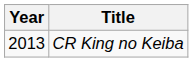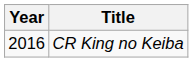CR King no Keiba | Year: 2013 -> 2016
